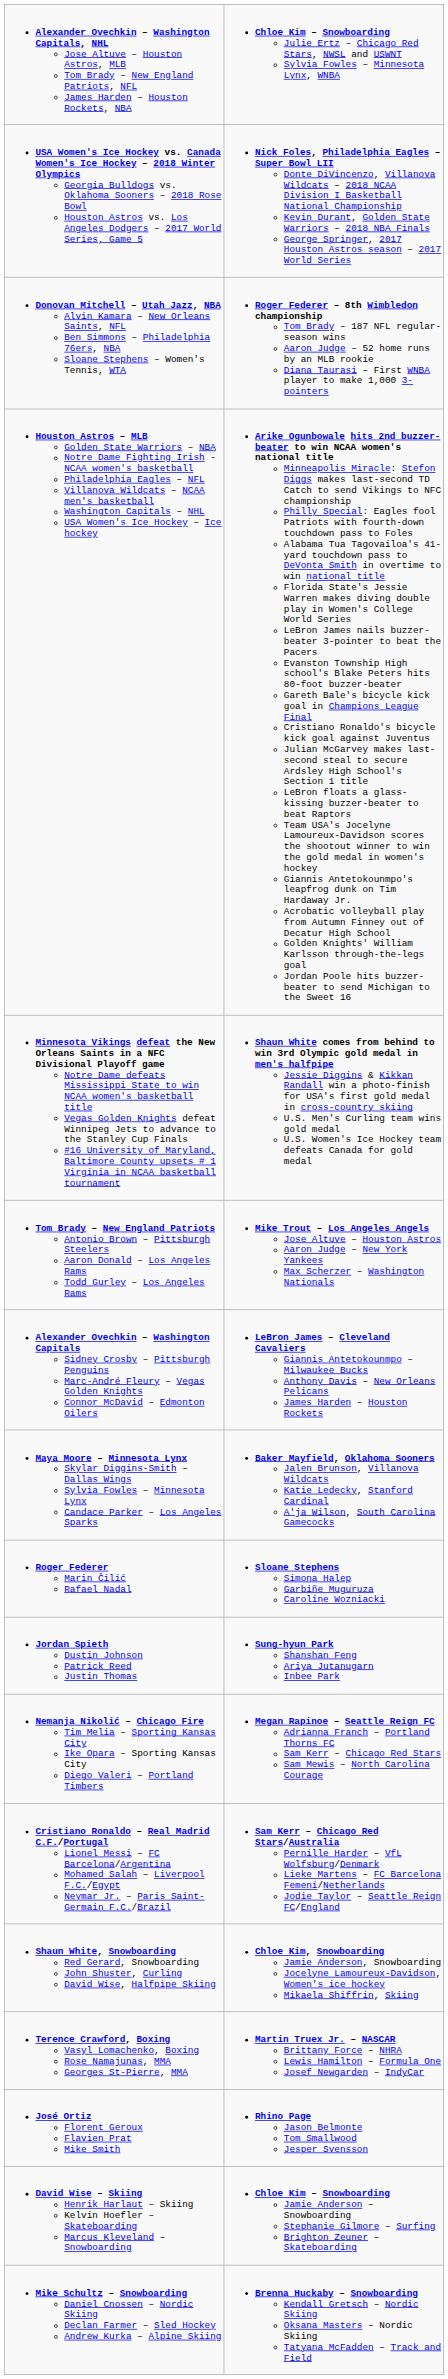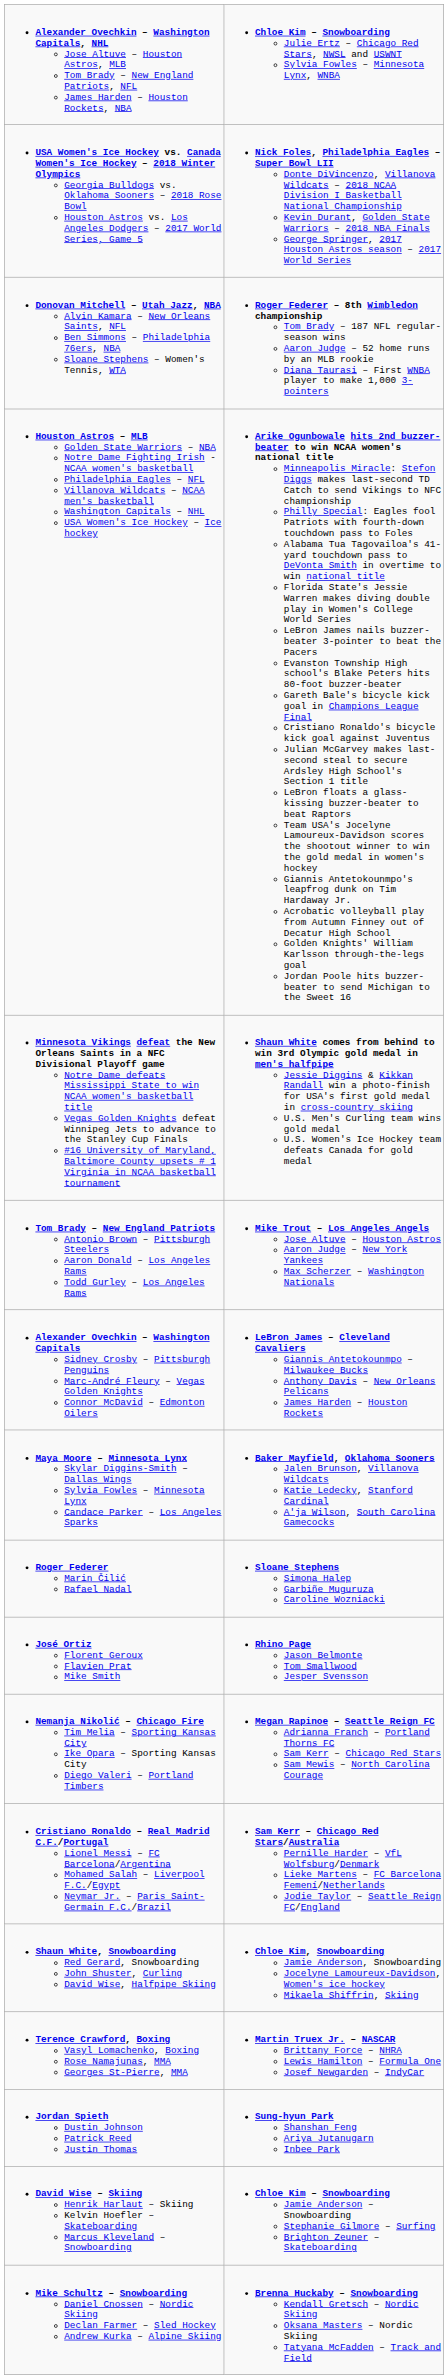rows swapped: Jordan Spieth Dustin Johnson Patrick Reed Justin Thomas <-> José Ortiz Florent Geroux Flavien Prat Mike Smith
